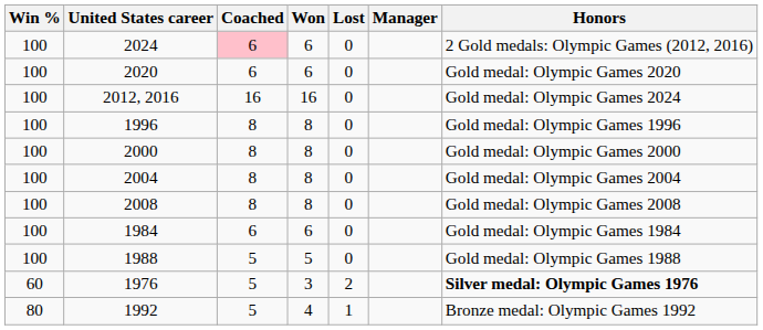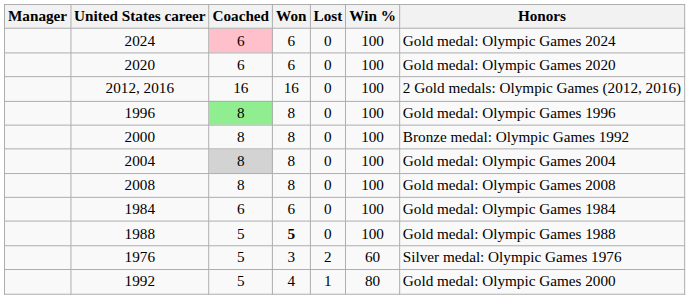columns swapped: Manager <-> Win %
2024 | Honors: 2 Gold medals: Olympic Games (2012, 2016) -> Gold medal: Olympic Games 2024
2012, 2016 | Honors: Gold medal: Olympic Games 2024 -> 2 Gold medals: Olympic Games (2012, 2016)
1996 | Coached: no background -> lightgreen background
2000 | Honors: Gold medal: Olympic Games 2000 -> Bronze medal: Olympic Games 1992
2004 | Coached: no background -> lightgrey background
1988 | Won: normal -> bold
1976 | Honors: bold -> normal
1992 | Honors: Bronze medal: Olympic Games 1992 -> Gold medal: Olympic Games 2000
